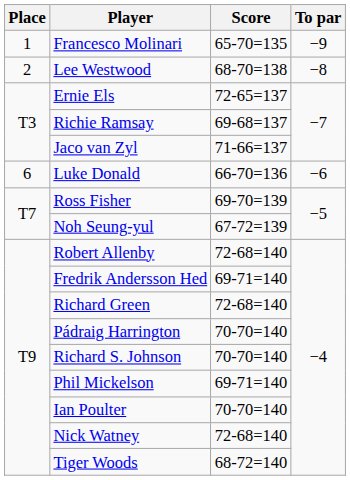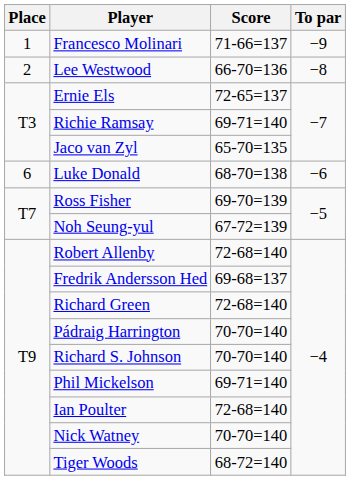Francesco Molinari | Score: 65-70=135 -> 71-66=137
Lee Westwood | Score: 68-70=138 -> 66-70=136
Richie Ramsay | Score: 69-68=137 -> 69-71=140
Jaco van Zyl | Score: 71-66=137 -> 65-70=135
Luke Donald | Score: 66-70=136 -> 68-70=138
Fredrik Andersson Hed | Score: 69-71=140 -> 69-68=137
Ian Poulter | Score: 70-70=140 -> 72-68=140
Nick Watney | Score: 72-68=140 -> 70-70=140
